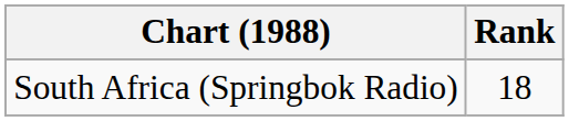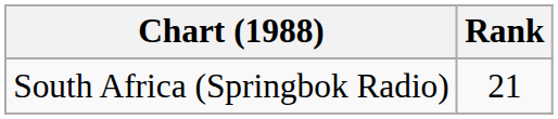South Africa (Springbok Radio) | Rank: 18 -> 21
